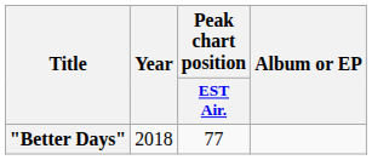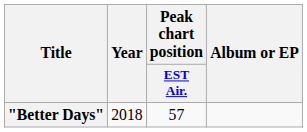"Better Days" | Peak chart position / EST Air.: 77 -> 57
